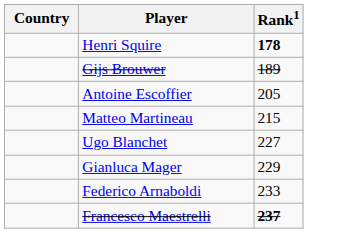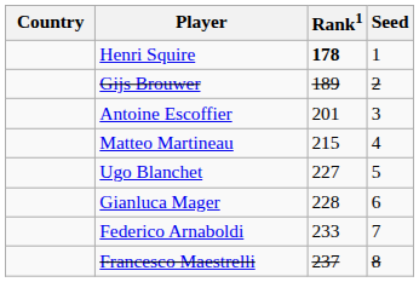+ column: Seed | 1 | 2 | 3 | 4 | 5 | 6 | 7 | 8
Antoine Escoffier | Rank1: 205 -> 201
Gianluca Mager | Rank1: 229 -> 228
Francesco Maestrelli | Rank1: bold -> normal
